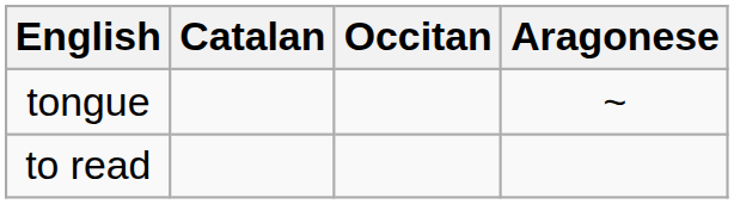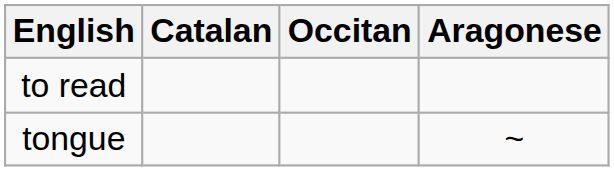rows swapped: tongue <-> to read
